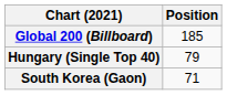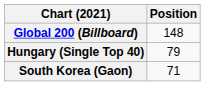Global 200 (Billboard) | Position: 185 -> 148
